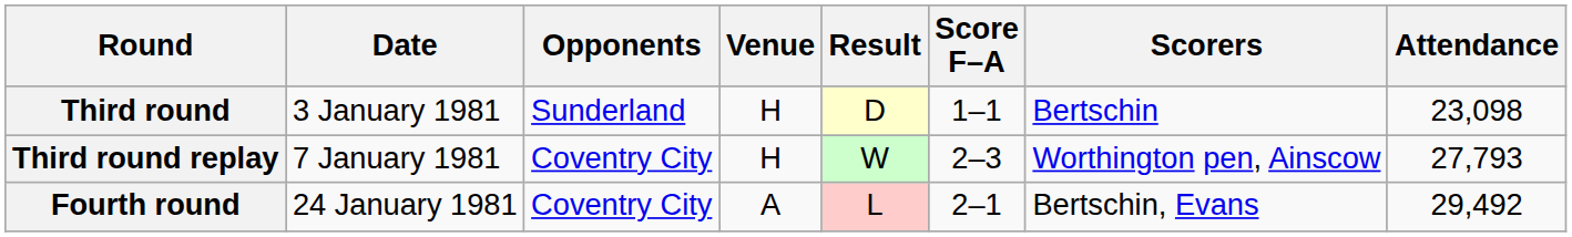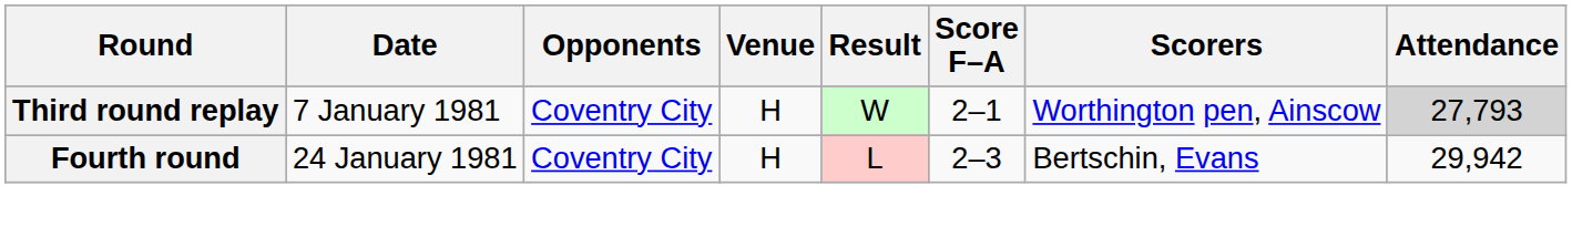- row: Third round | 3 January 1981 | Sunderland | H | D | 1–1 | Bertschin | 23,098
Third round replay | Score F–A: 2–3 -> 2–1
Third round replay | Attendance: no background -> lightgrey background
Fourth round | Venue: A -> H
Fourth round | Score F–A: 2–1 -> 2–3
Fourth round | Attendance: 29,492 -> 29,942
